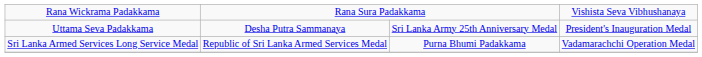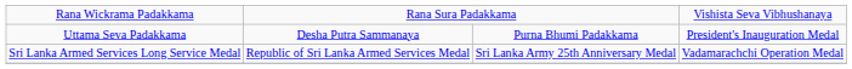Uttama Seva Padakkama | column 3: Sri Lanka Army 25th Anniversary Medal -> Purna Bhumi Padakkama
Sri Lanka Armed Services Long Service Medal | column 3: Purna Bhumi Padakkama -> Sri Lanka Army 25th Anniversary Medal
